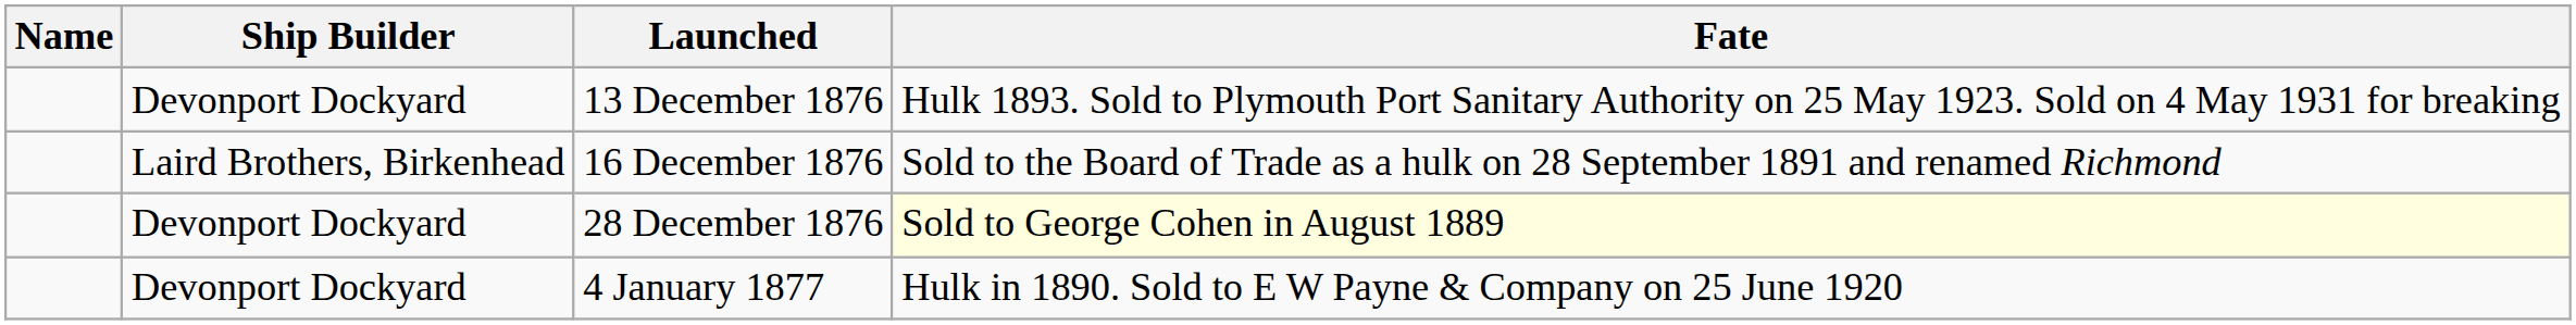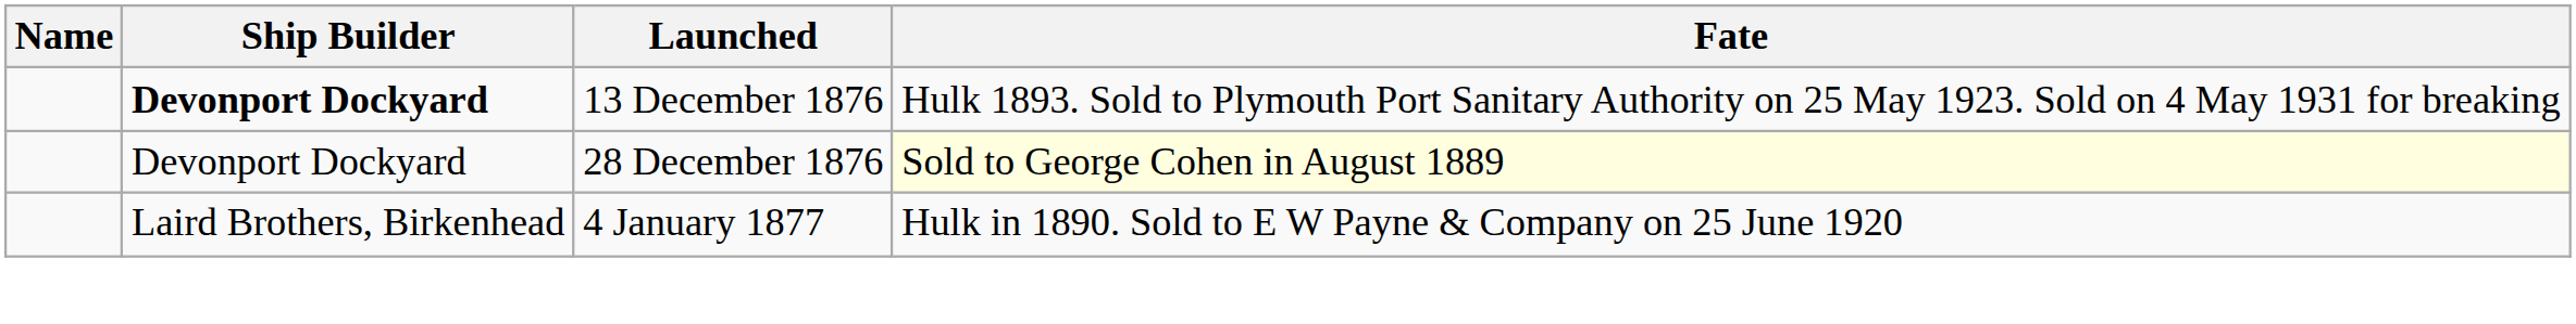13 December 1876 | Ship Builder: normal -> bold
- row: Laird Brothers, Birkenhead | 16 December 1876 | Sold to the Board of Trade as a hulk on 28 September 1891 and renamed Richmond
4 January 1877 | Ship Builder: Devonport Dockyard -> Laird Brothers, Birkenhead
